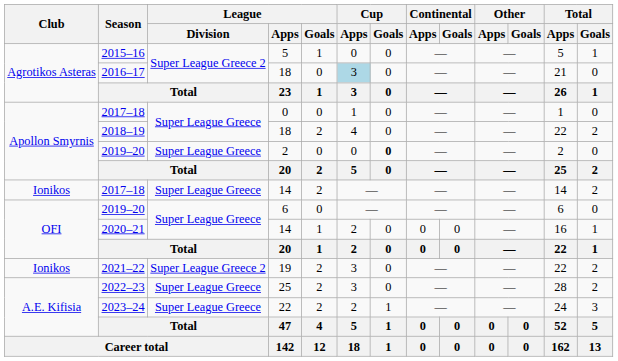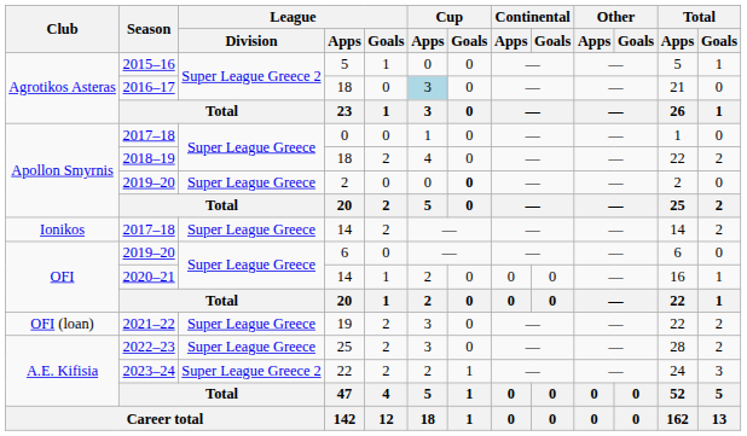2021–22 | Club: Ionikos -> OFI (loan)
2021–22 | League / Division: Super League Greece 2 -> Super League Greece
2023–24 | League / Division: Super League Greece -> Super League Greece 2
